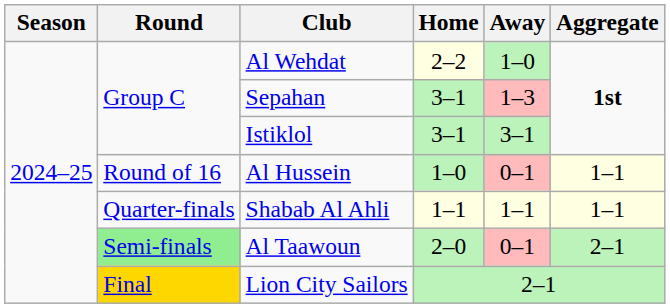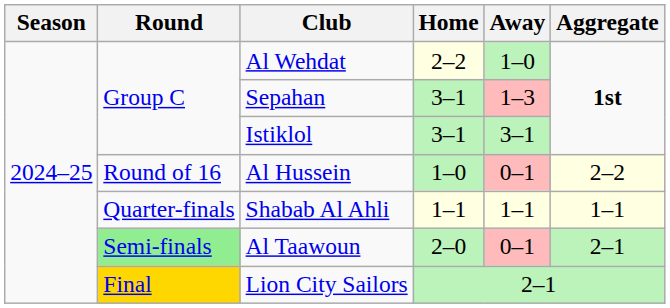Al Hussein | Aggregate: 1–1 -> 2–2
